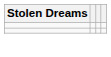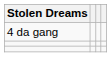+ row: 4 da gang
